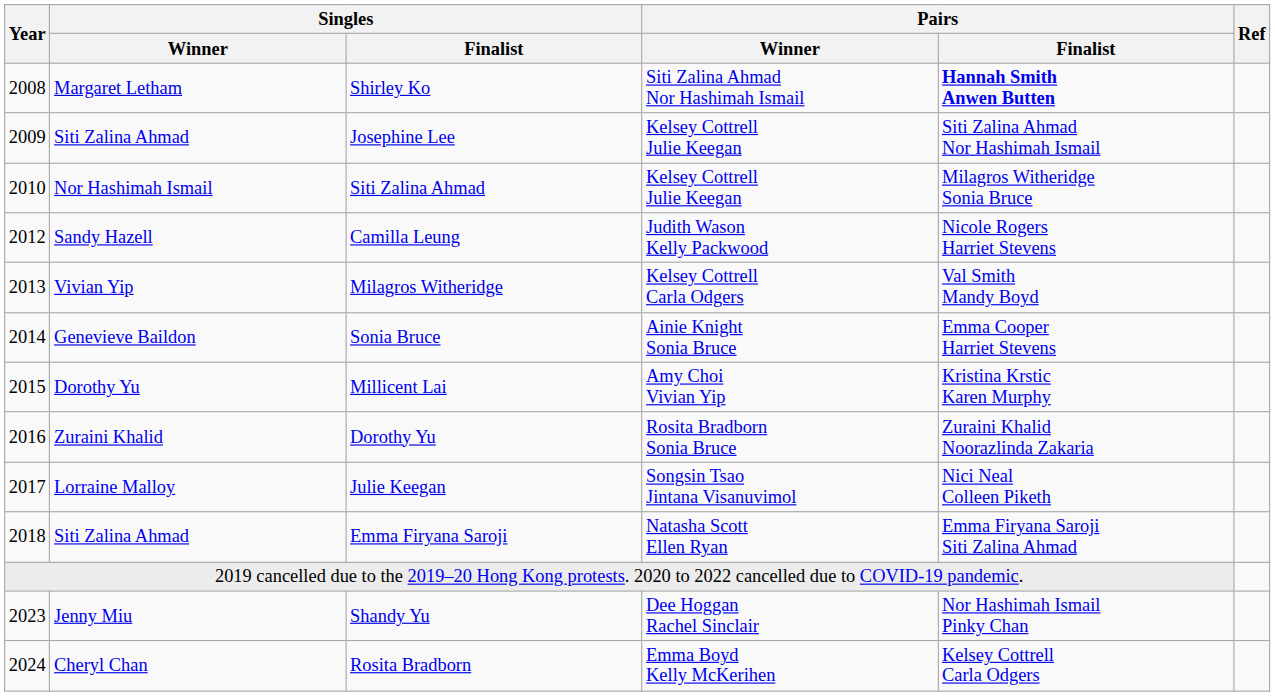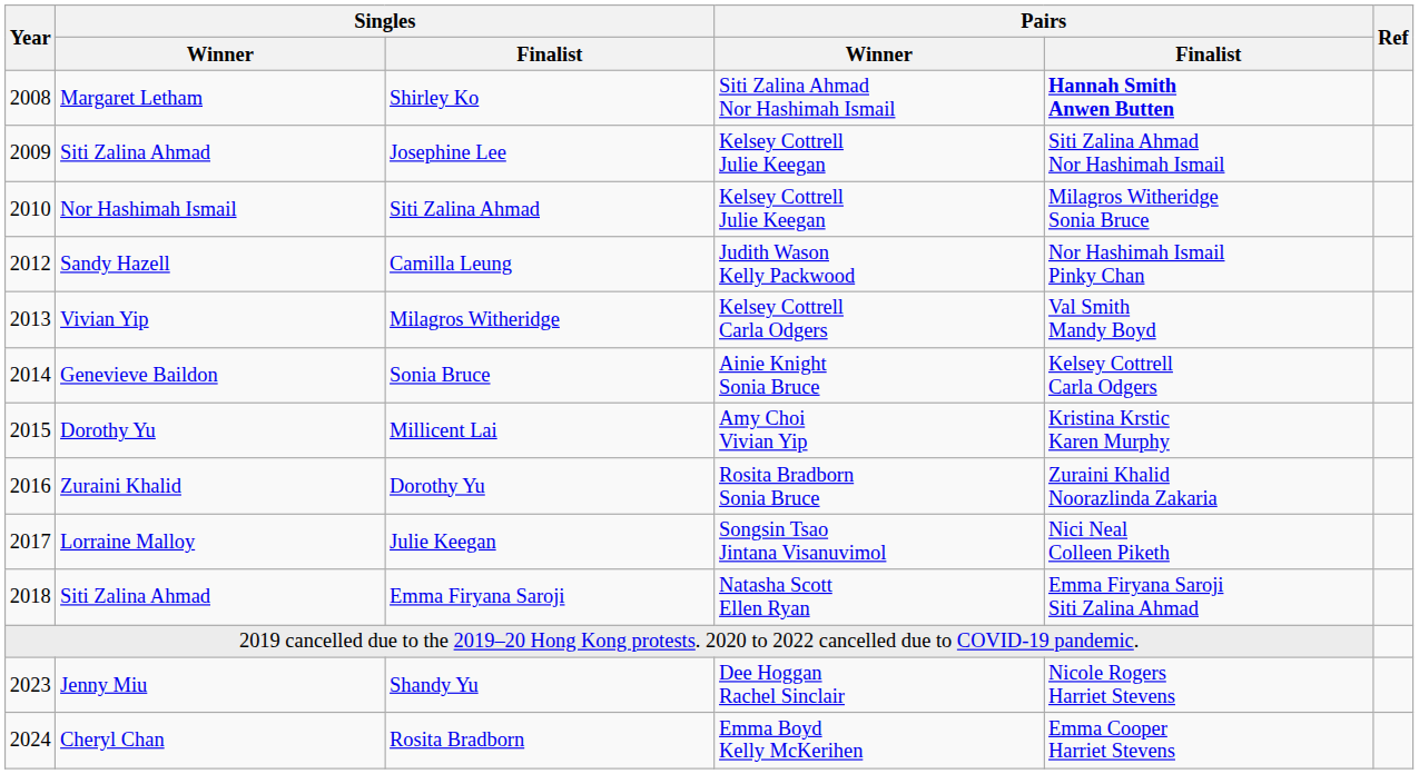Camilla Leung | Pairs / Finalist: Nicole Rogers Harriet Stevens -> Nor Hashimah Ismail Pinky Chan
Sonia Bruce | Pairs / Finalist: Emma Cooper Harriet Stevens -> Kelsey Cottrell Carla Odgers
Shandy Yu | Pairs / Finalist: Nor Hashimah Ismail Pinky Chan -> Nicole Rogers Harriet Stevens
Rosita Bradborn | Pairs / Finalist: Kelsey Cottrell Carla Odgers -> Emma Cooper Harriet Stevens
